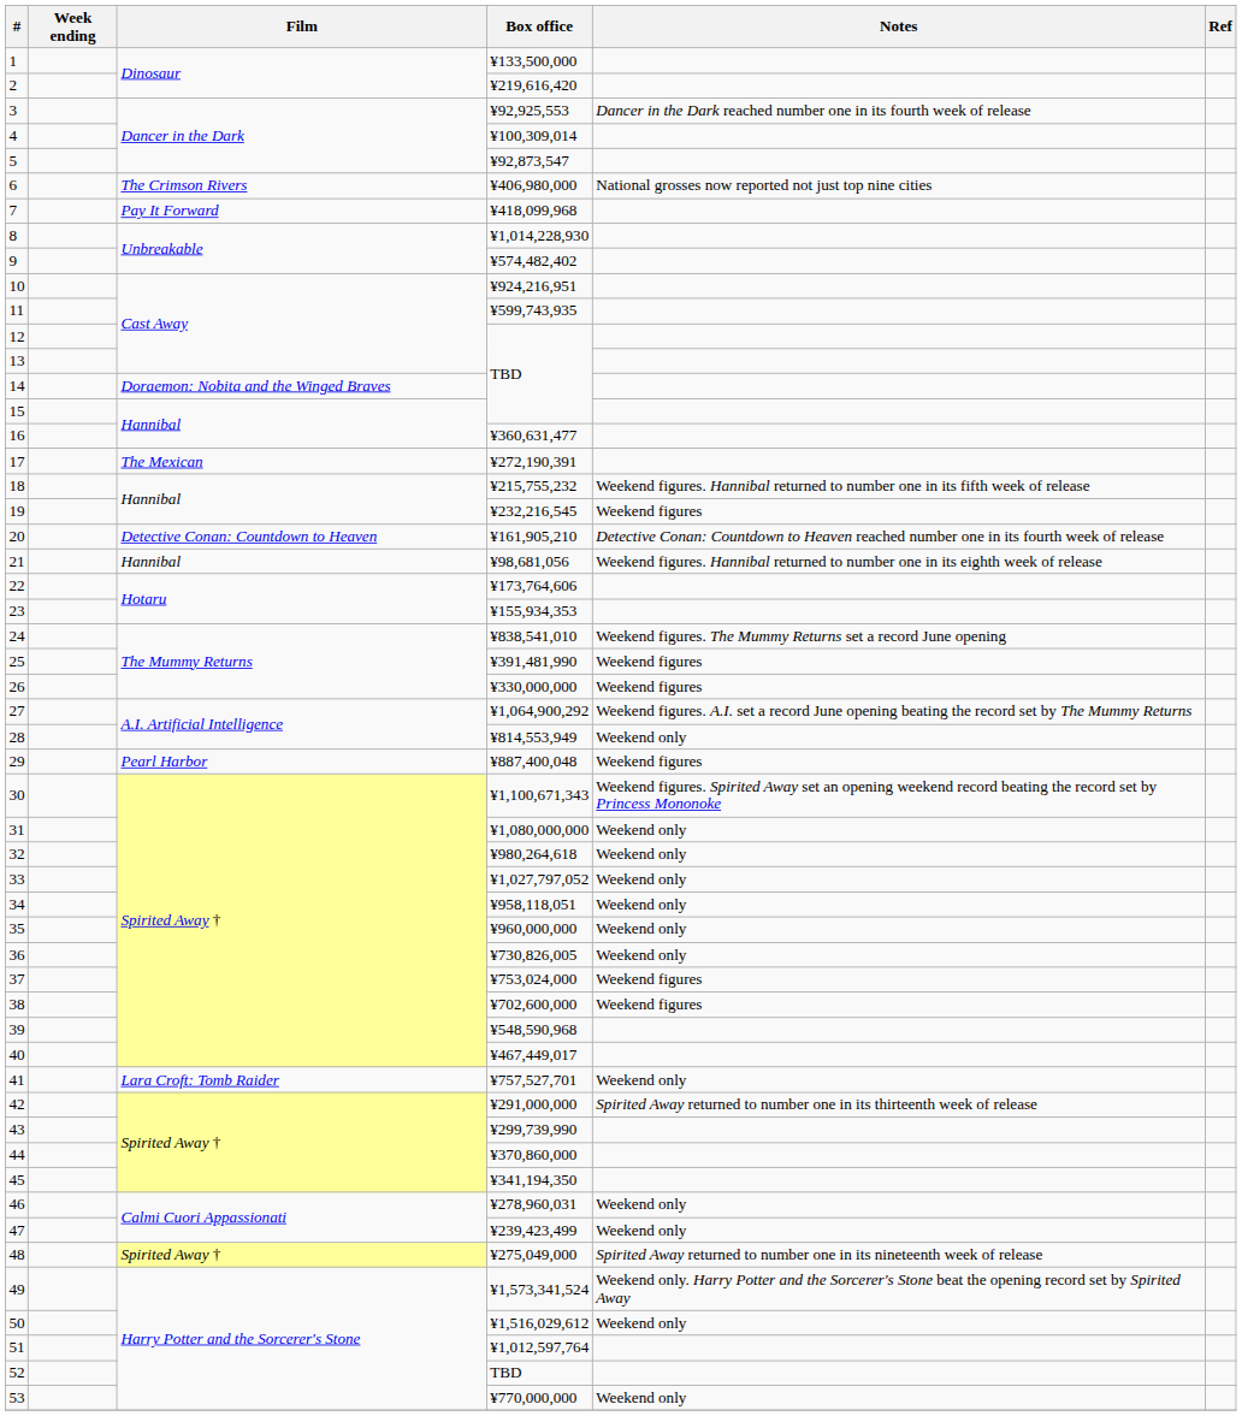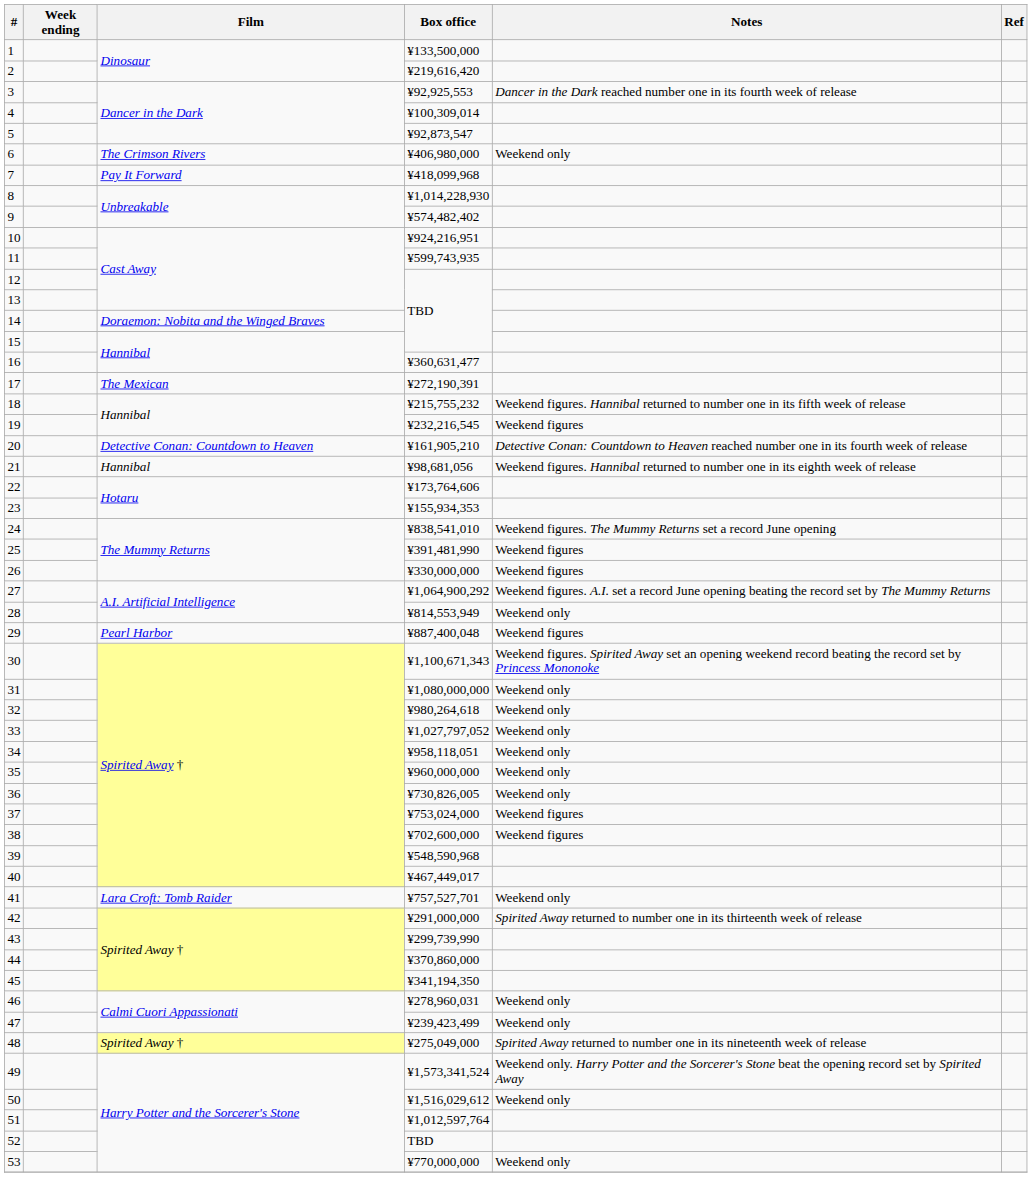6 | Notes: National grosses now reported not just top nine cities -> Weekend only
